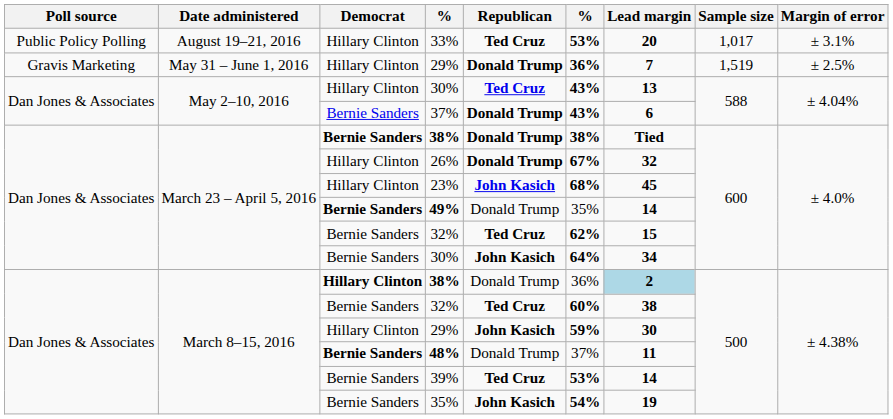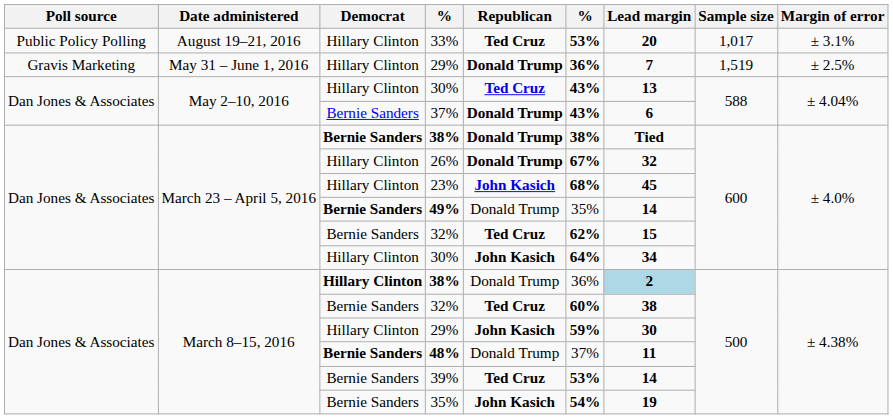March 23 – April 5, 2016 / 30% | Democrat: Bernie Sanders -> Hillary Clinton
